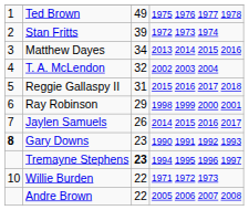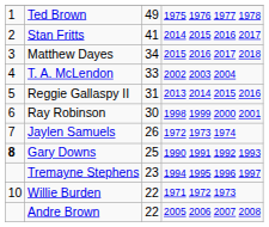Stan Fritts | column 3: 39 -> 41
Stan Fritts | column 4: 1972 1973 1974 -> 2014 2015 2016 2017
Matthew Dayes | column 4: 2013 2014 2015 2016 -> 2015 2016 2017 2018
T. A. McLendon | column 3: 32 -> 33
Reggie Gallaspy II | column 4: 2015 2016 2017 2018 -> 2013 2014 2015 2016
Ray Robinson | column 3: 29 -> 30
Jaylen Samuels | column 4: 2014 2015 2016 2017 -> 1972 1973 1974
Gary Downs | column 3: 23 -> 25
Tremayne Stephens | column 3: bold -> normal
